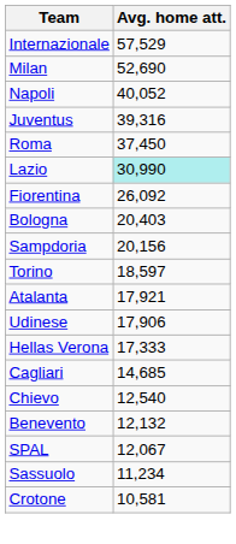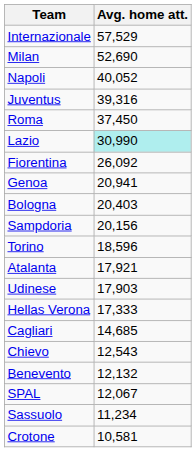+ row: Genoa | 20,941
Torino | Avg. home att.: 18,597 -> 18,596
Udinese | Avg. home att.: 17,906 -> 17,903
Chievo | Avg. home att.: 12,540 -> 12,543
